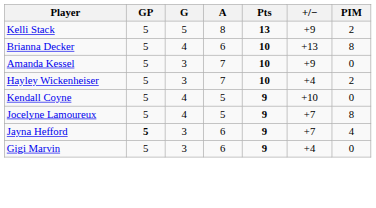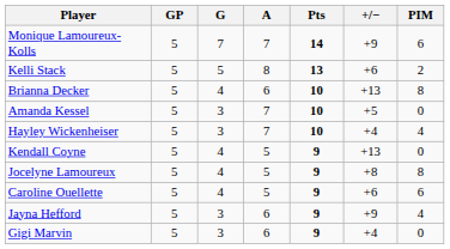+ row: Monique Lamoureux-Kolls | 5 | 7 | 7 | 14 | +9 | 6
Kelli Stack | +/−: +9 -> +6
Amanda Kessel | +/−: +9 -> +5
Hayley Wickenheiser | PIM: 2 -> 4
Kendall Coyne | +/−: +10 -> +13
Jocelyne Lamoureux | +/−: +7 -> +8
+ row: Caroline Ouellette | 5 | 4 | 5 | 9 | +6 | 6
Jayna Hefford | GP: bold -> normal
Jayna Hefford | +/−: +7 -> +9
